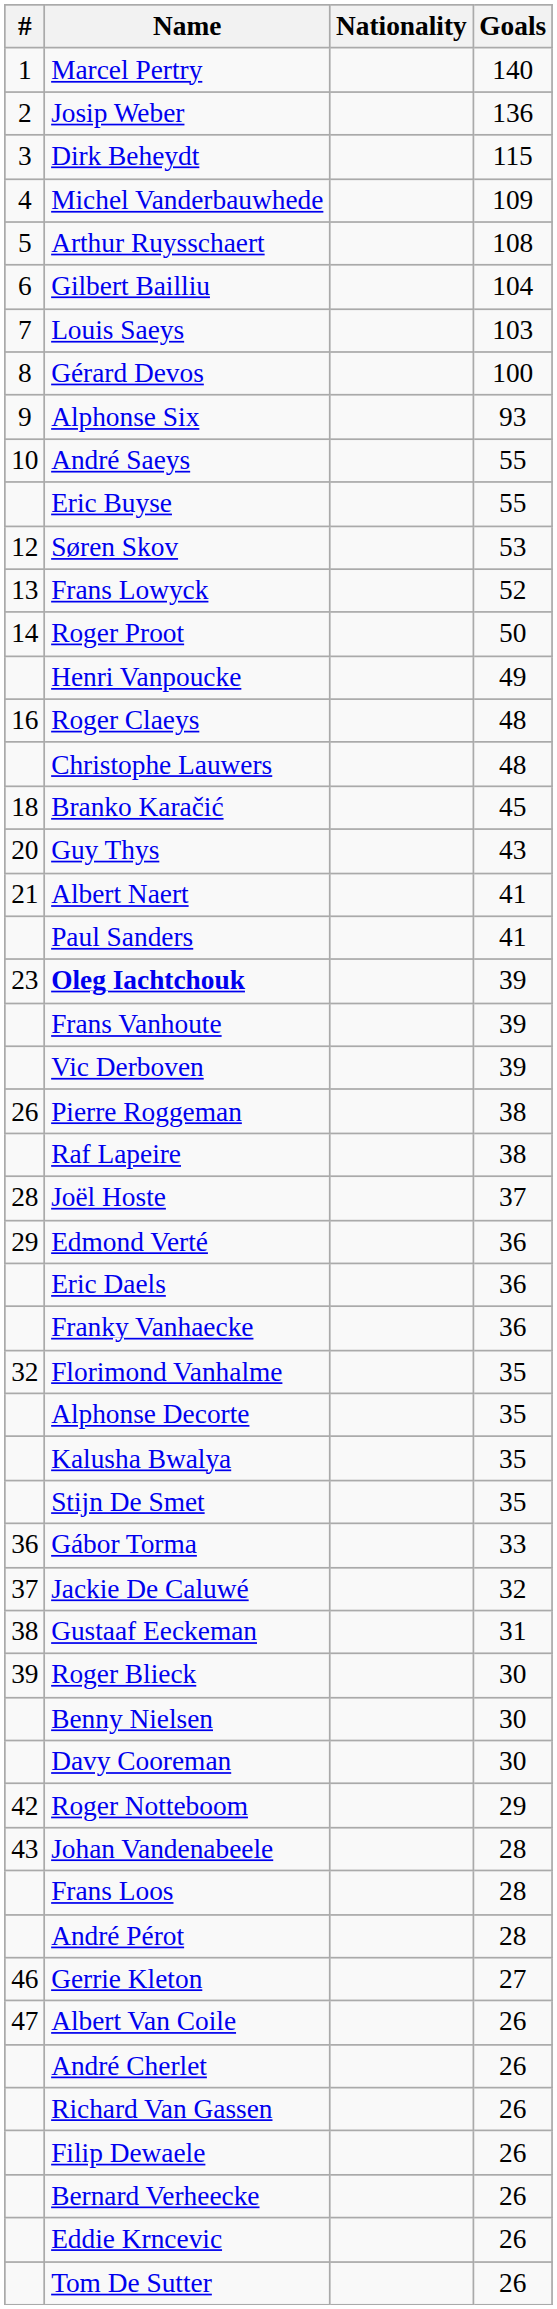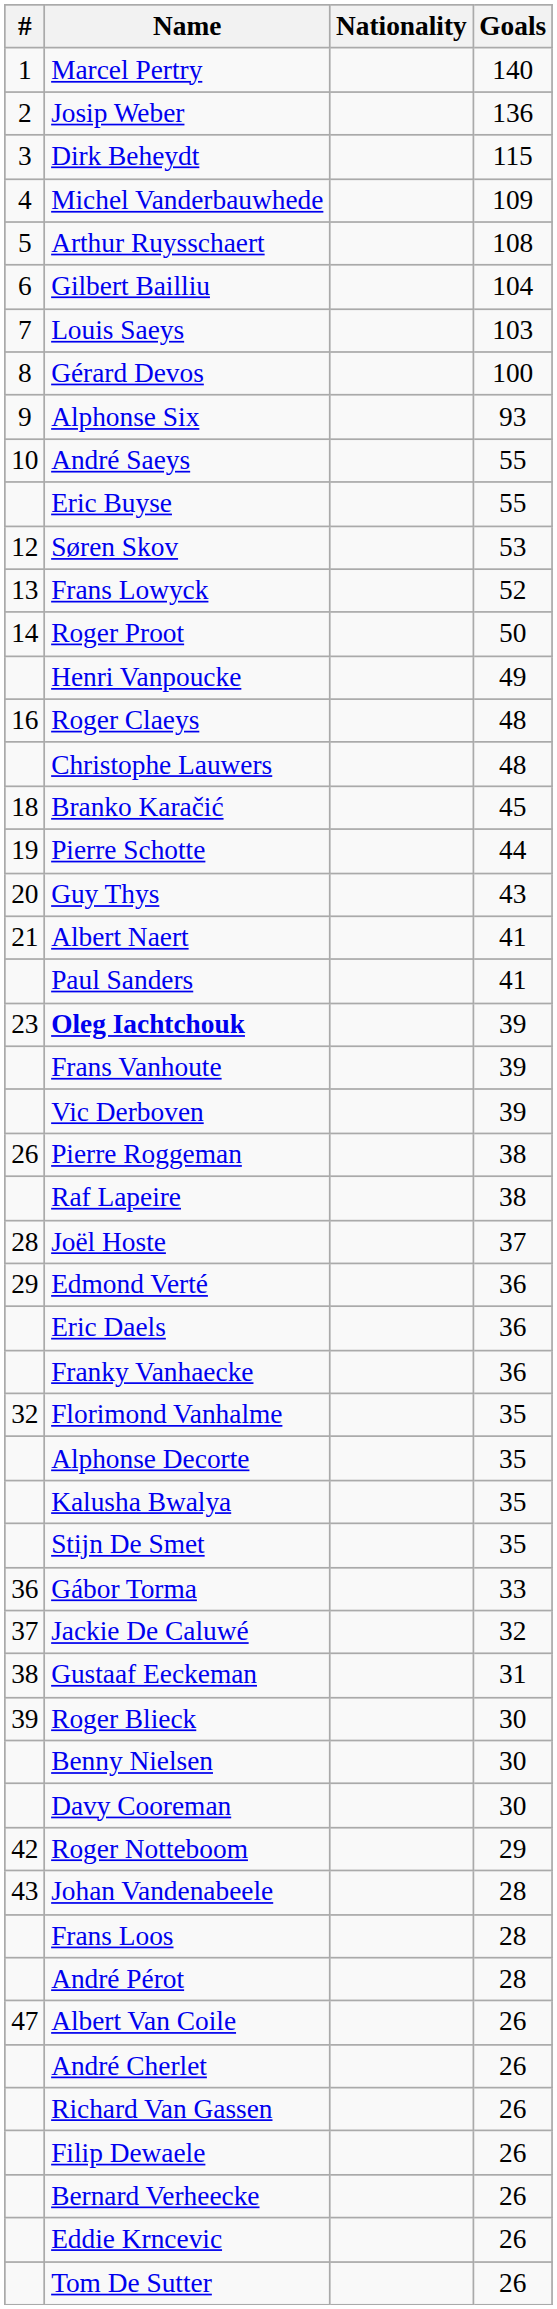+ row: 19 | Pierre Schotte | 44
- row: 46 | Gerrie Kleton | 27
